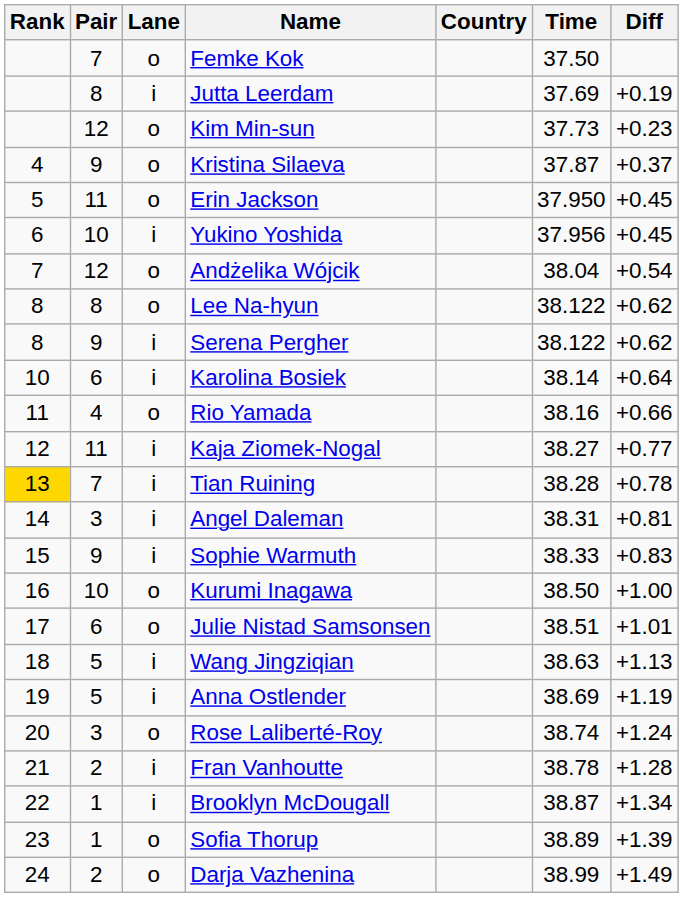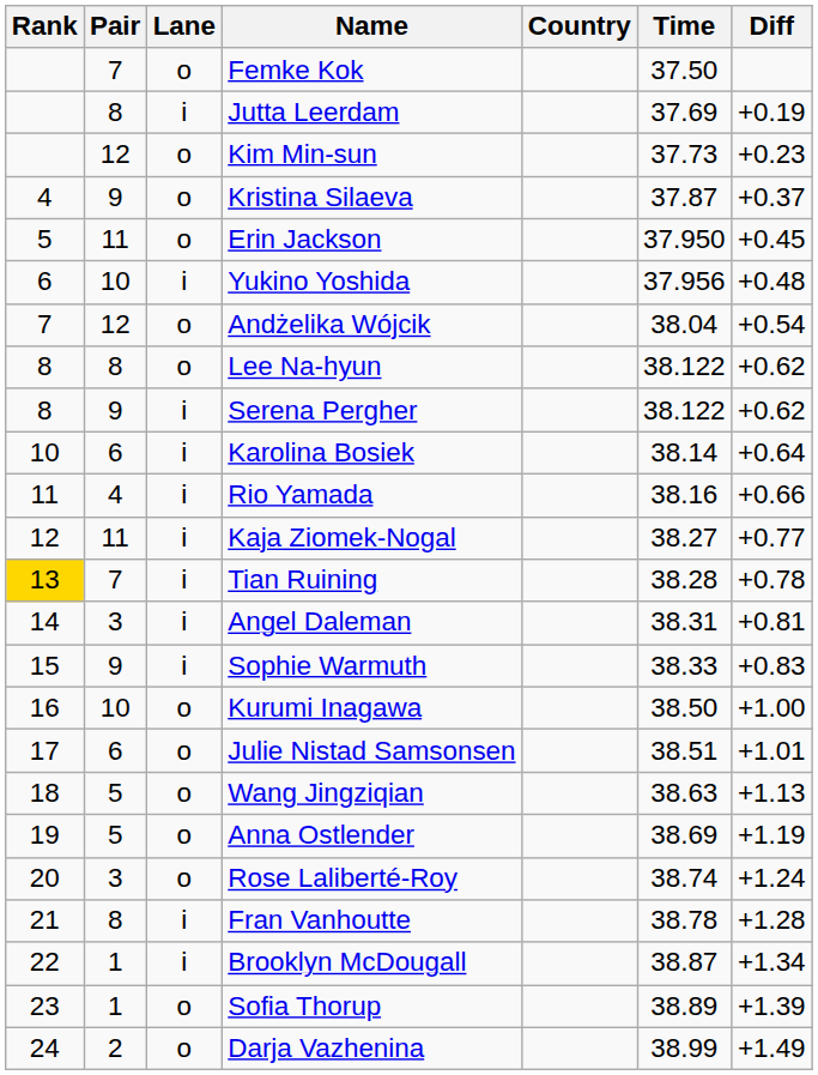Yukino Yoshida | Diff: +0.45 -> +0.48
Rio Yamada | Lane: o -> i
Wang Jingziqian | Lane: i -> o
Anna Ostlender | Lane: i -> o
Fran Vanhoutte | Pair: 2 -> 8
